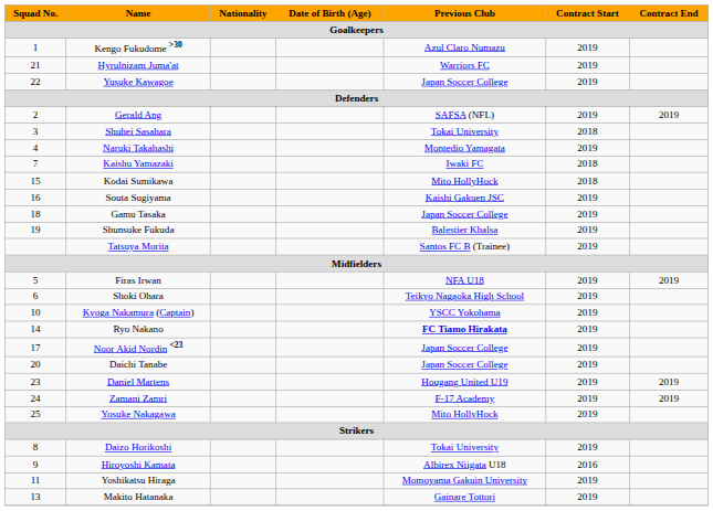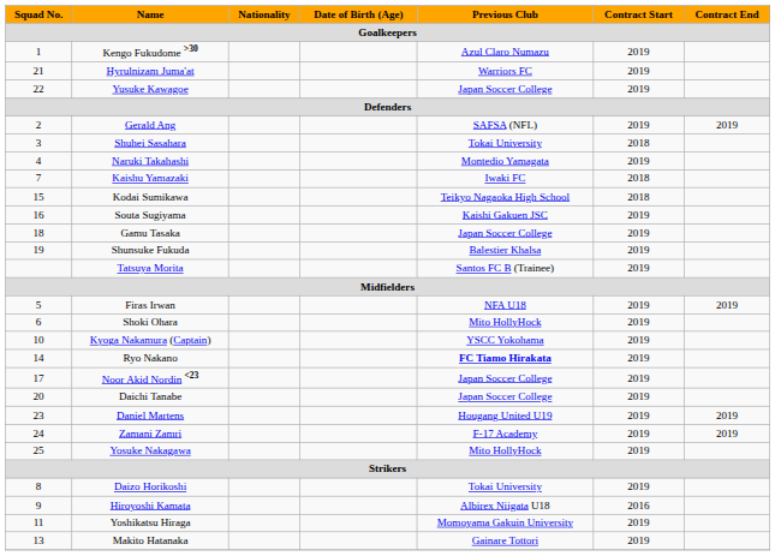Kodai Sumikawa | Previous Club: Mito HollyHock -> Teikyo Nagaoka High School
Shoki Ohara | Previous Club: Teikyo Nagaoka High School -> Mito HollyHock
